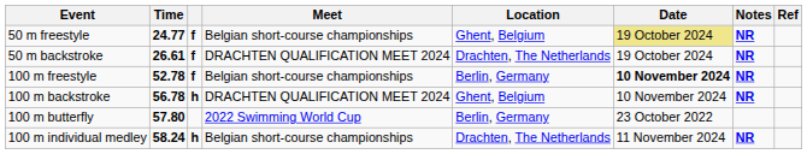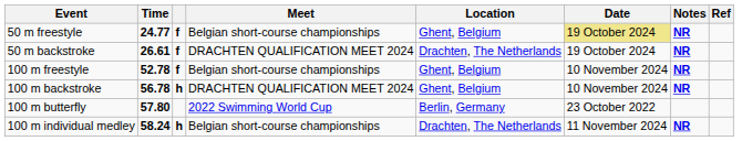100 m freestyle | Location: Berlin, Germany -> Ghent, Belgium
100 m freestyle | Date: bold -> normal
